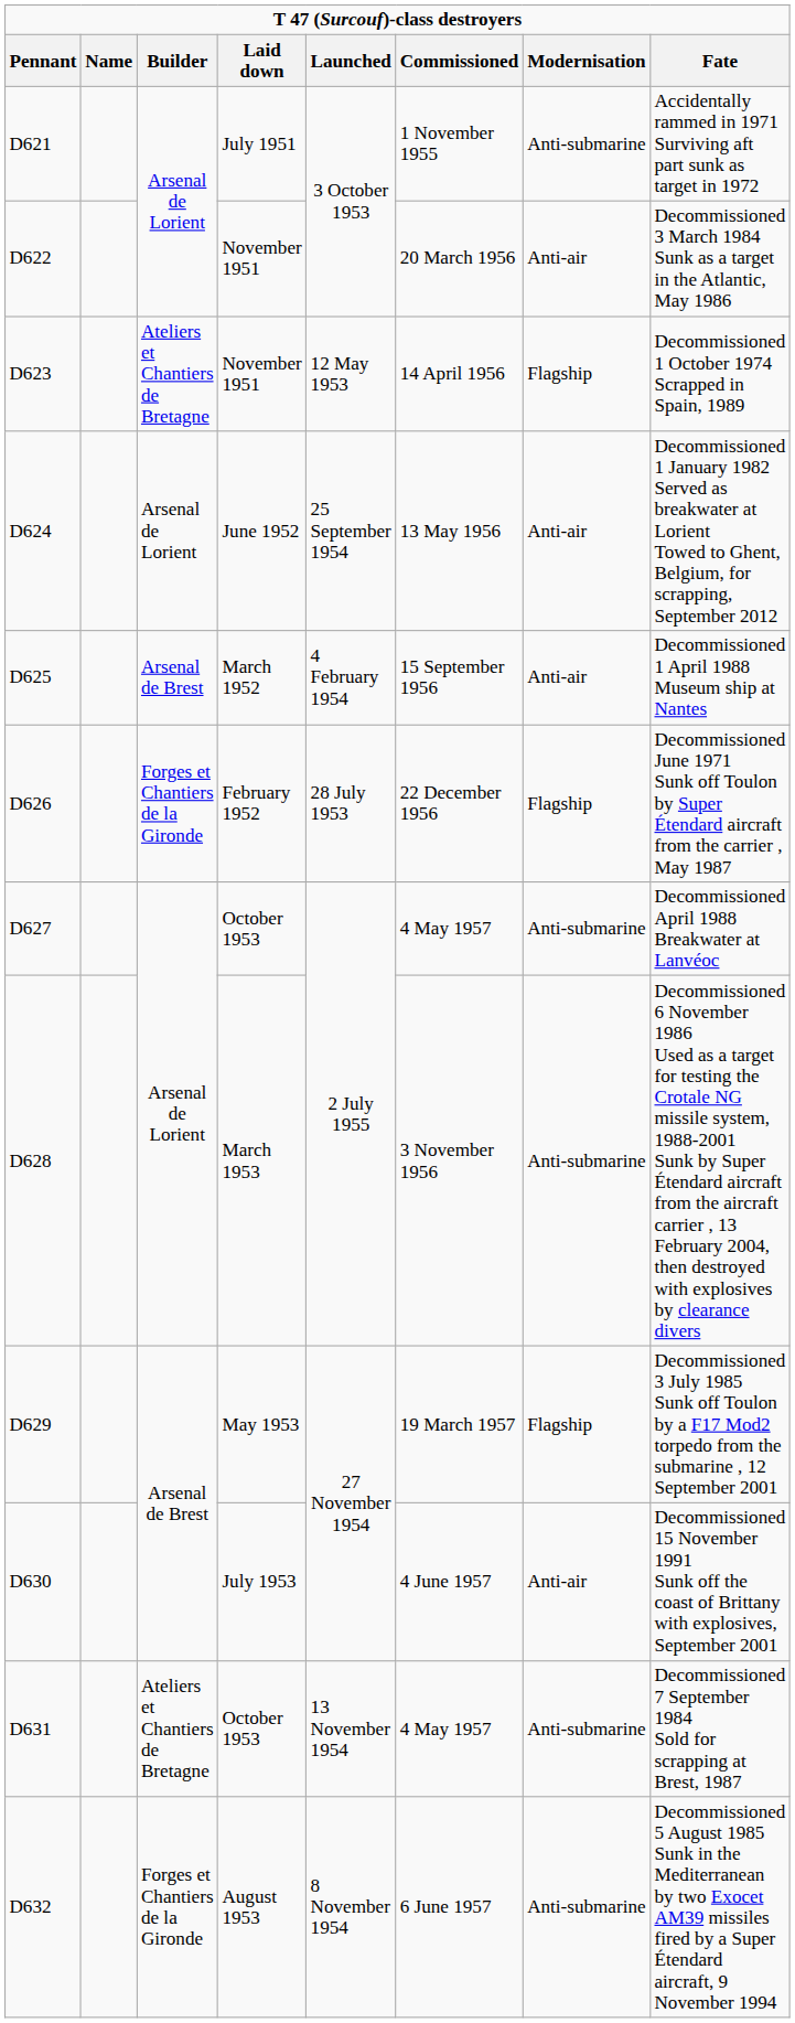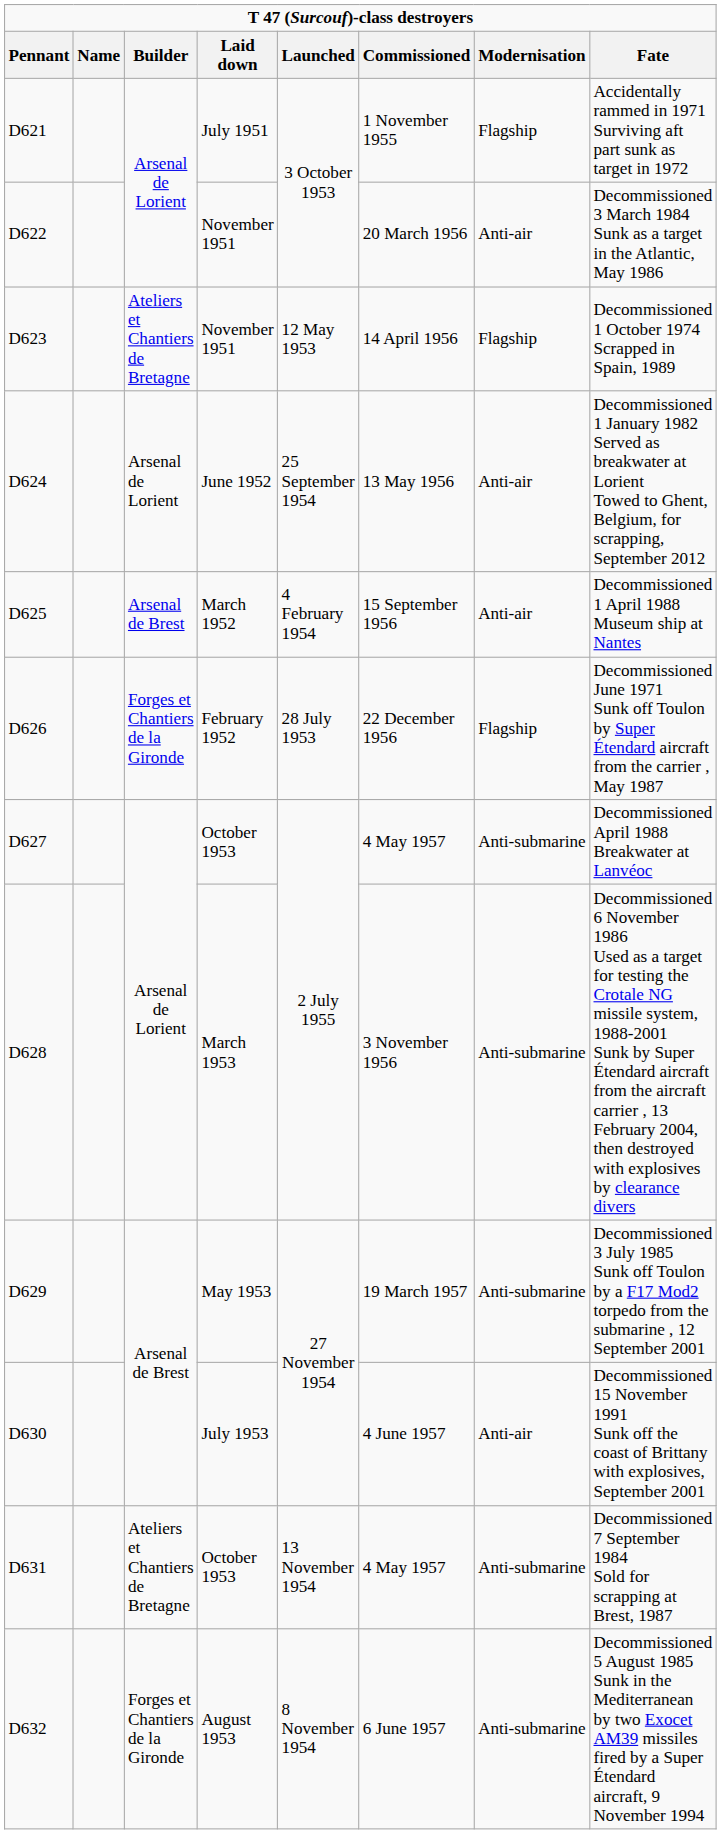D621 | Modernisation: Anti-submarine -> Flagship
D629 | Modernisation: Flagship -> Anti-submarine
